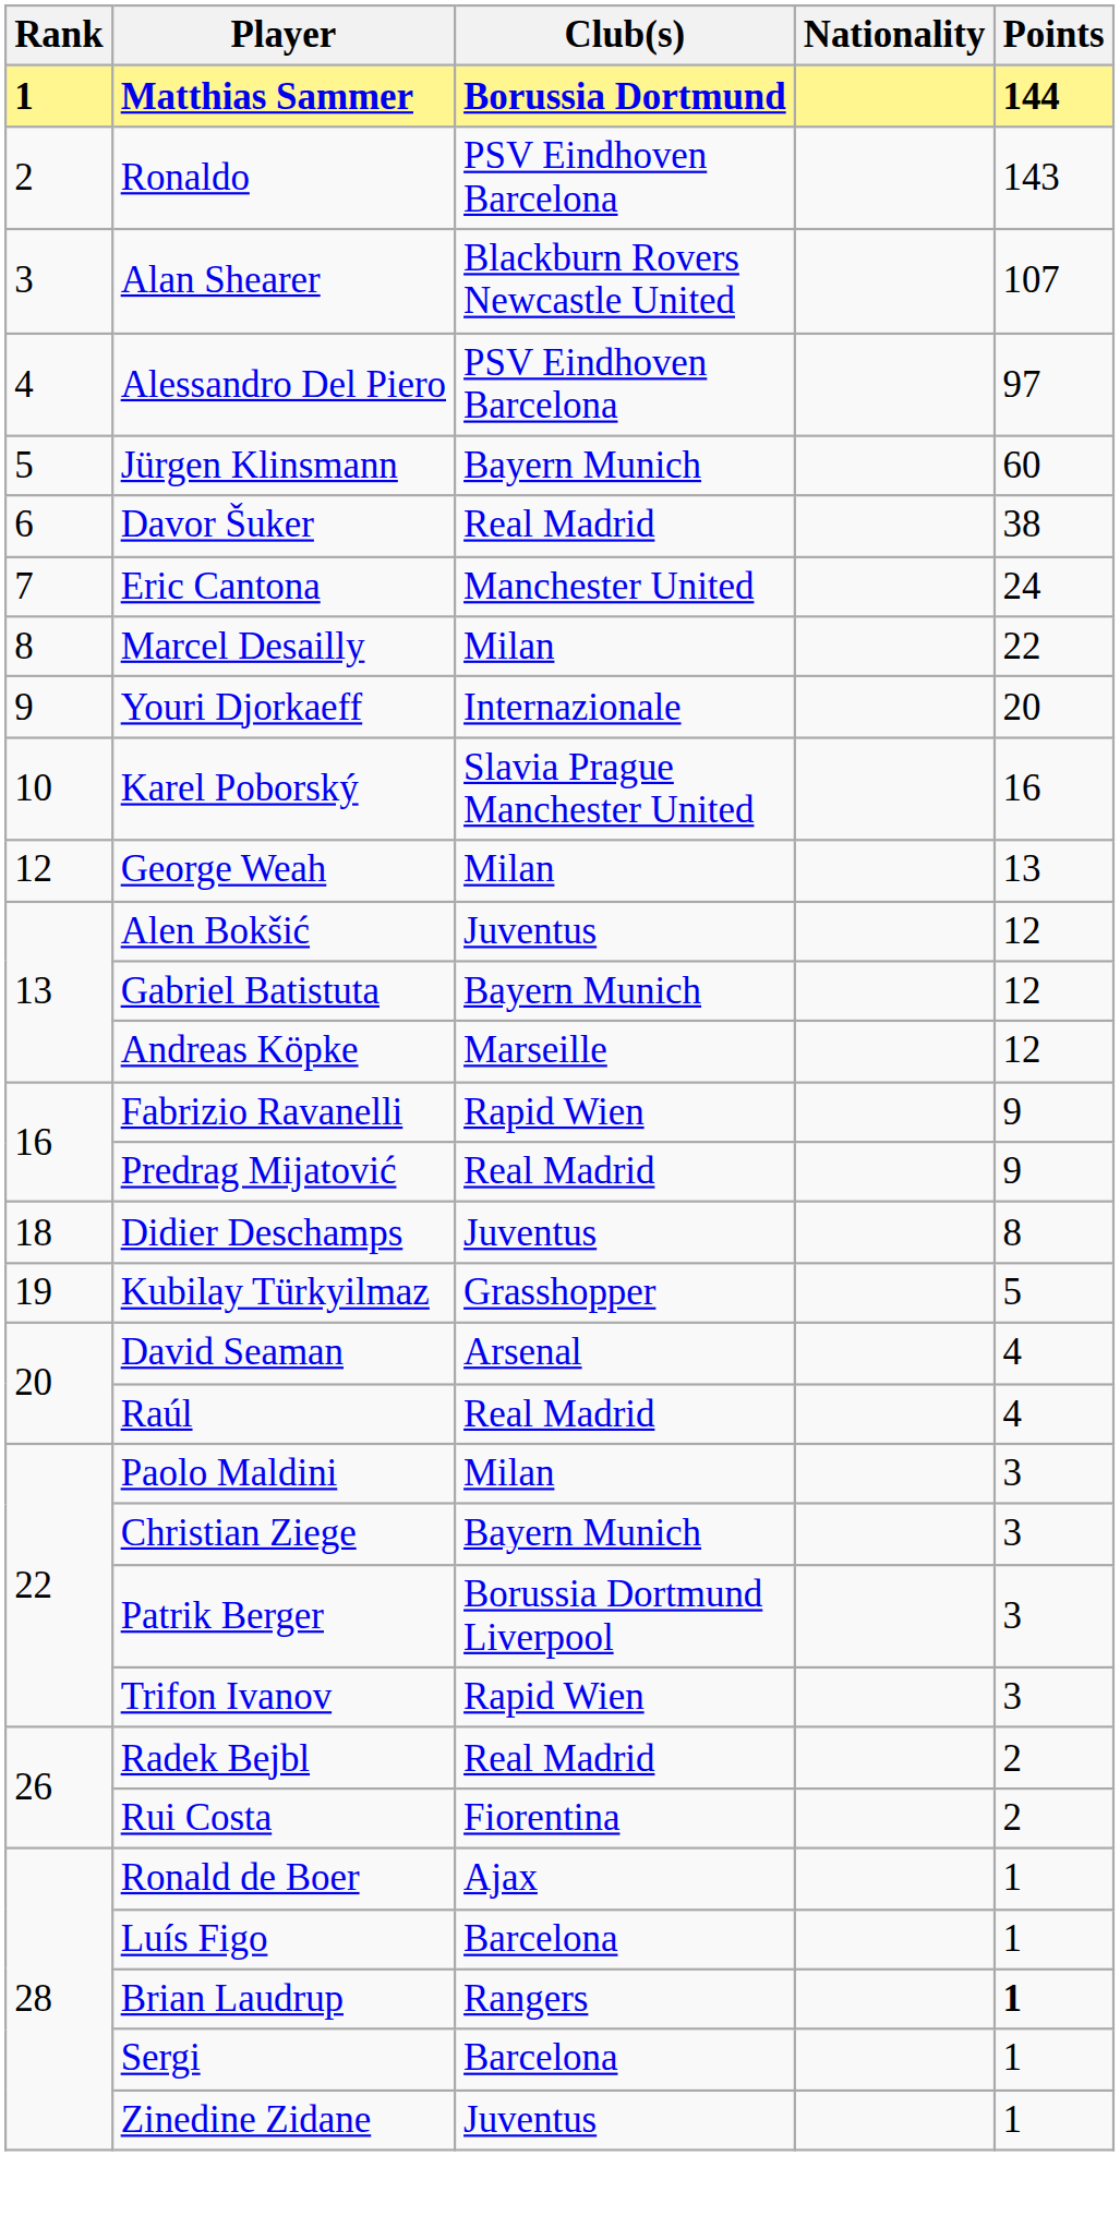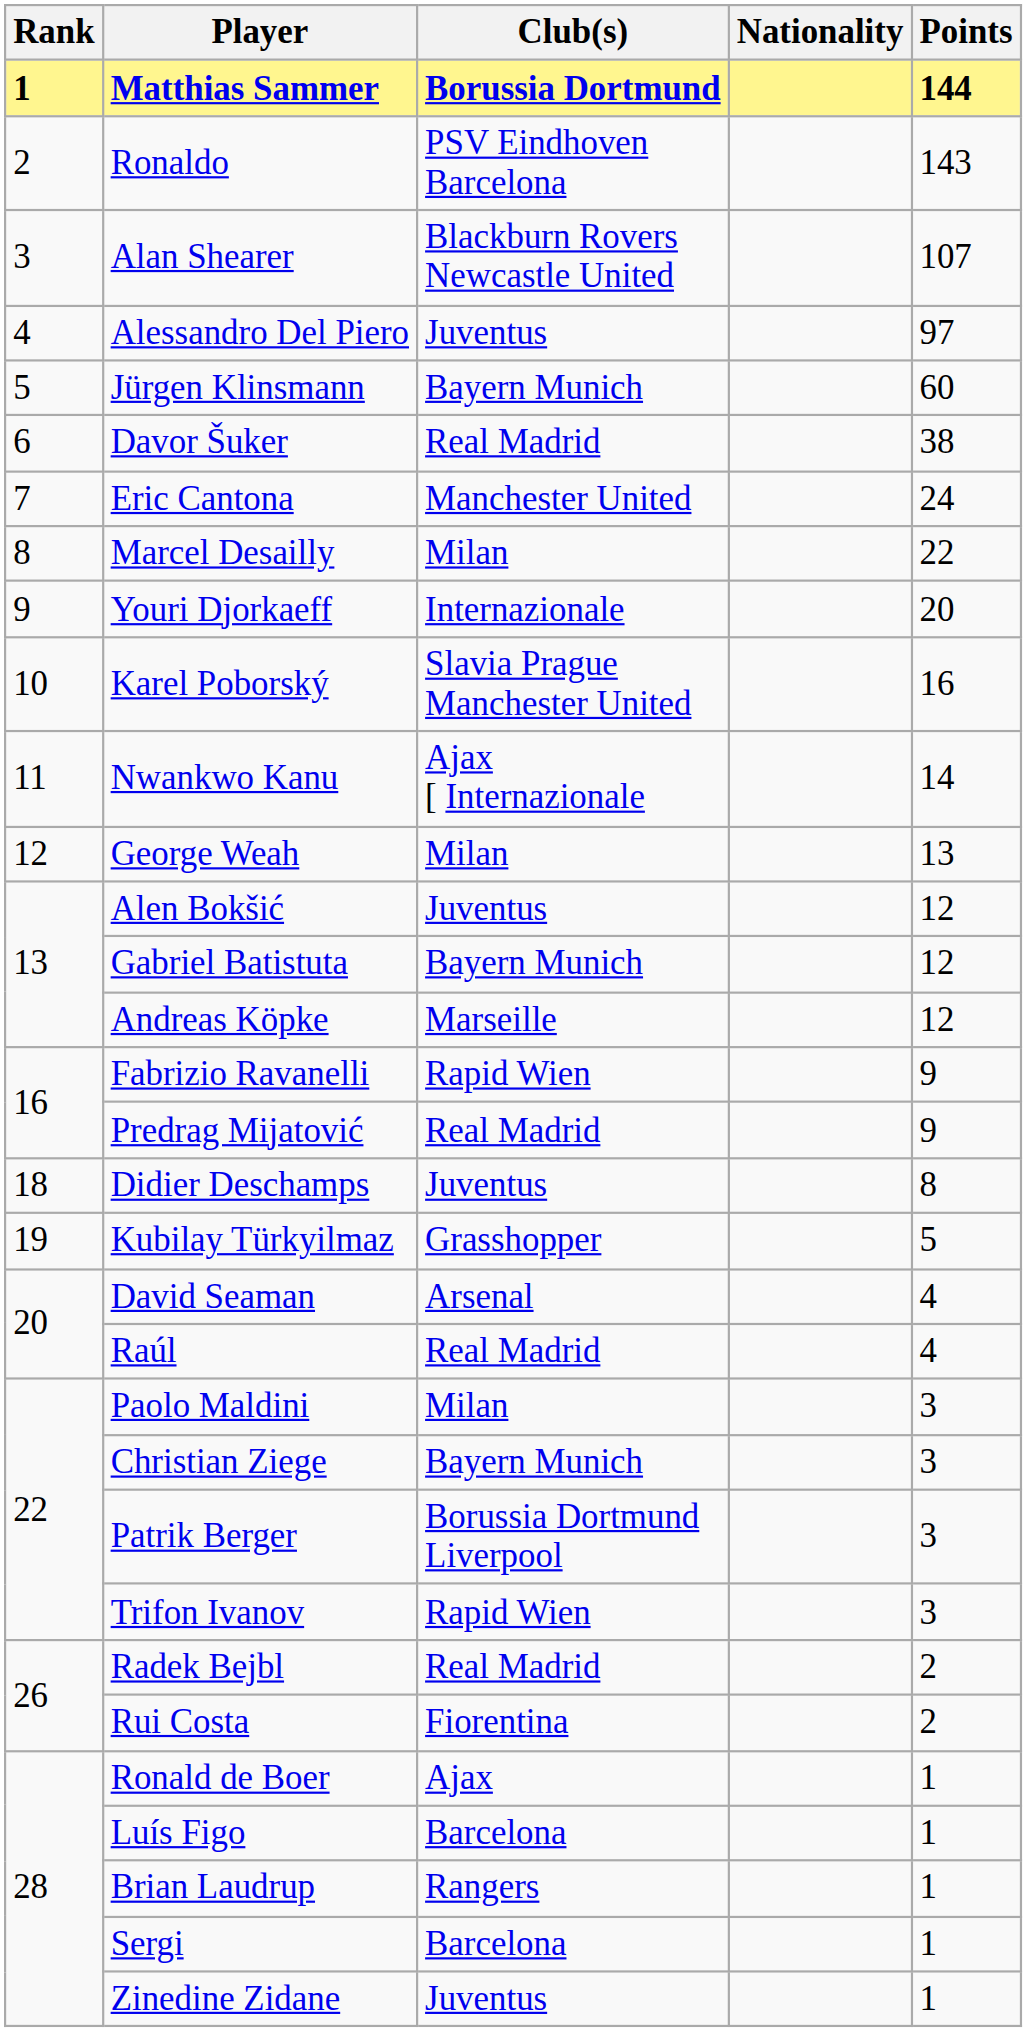Alessandro Del Piero | Club(s): PSV Eindhoven Barcelona -> Juventus
+ row: 11 | Nwankwo Kanu | Ajax [ Internazionale | 14
Brian Laudrup | Points: bold -> normal
